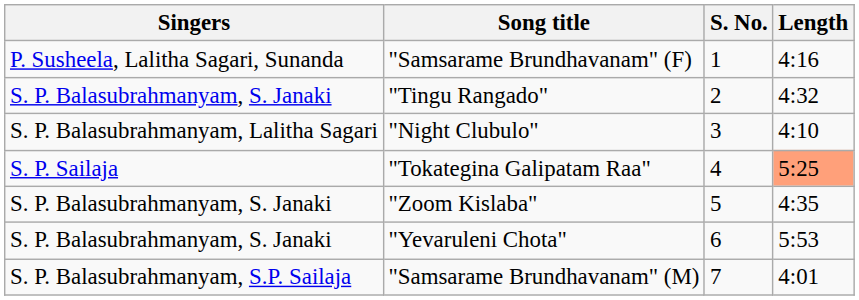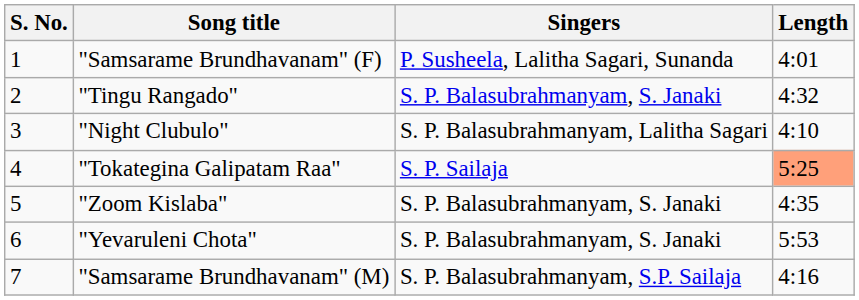columns swapped: S. No. <-> Singers
"Samsarame Brundhavanam" (F) | Length: 4:16 -> 4:01
"Samsarame Brundhavanam" (M) | Length: 4:01 -> 4:16
